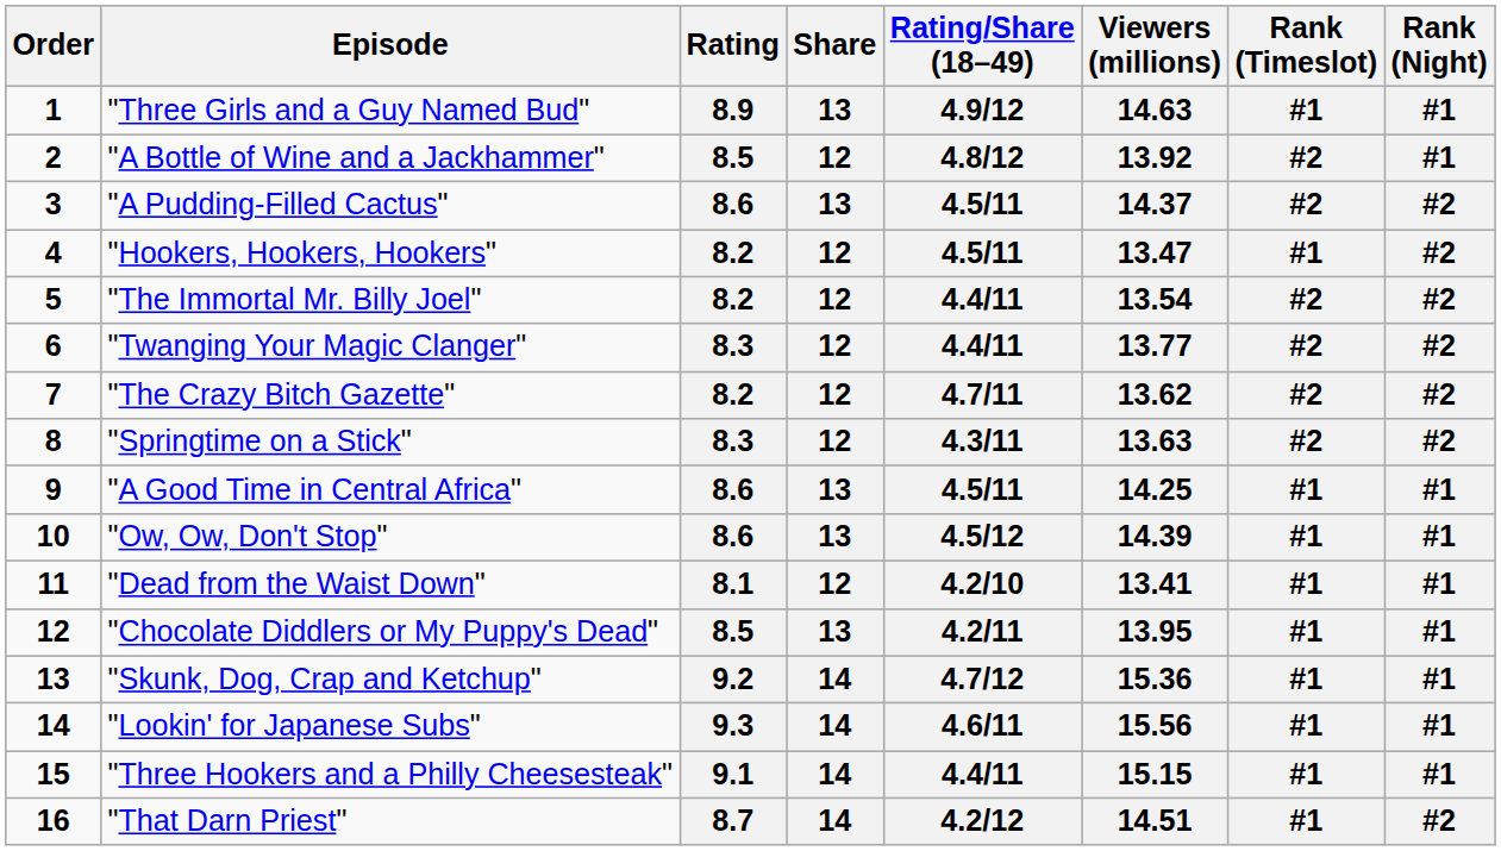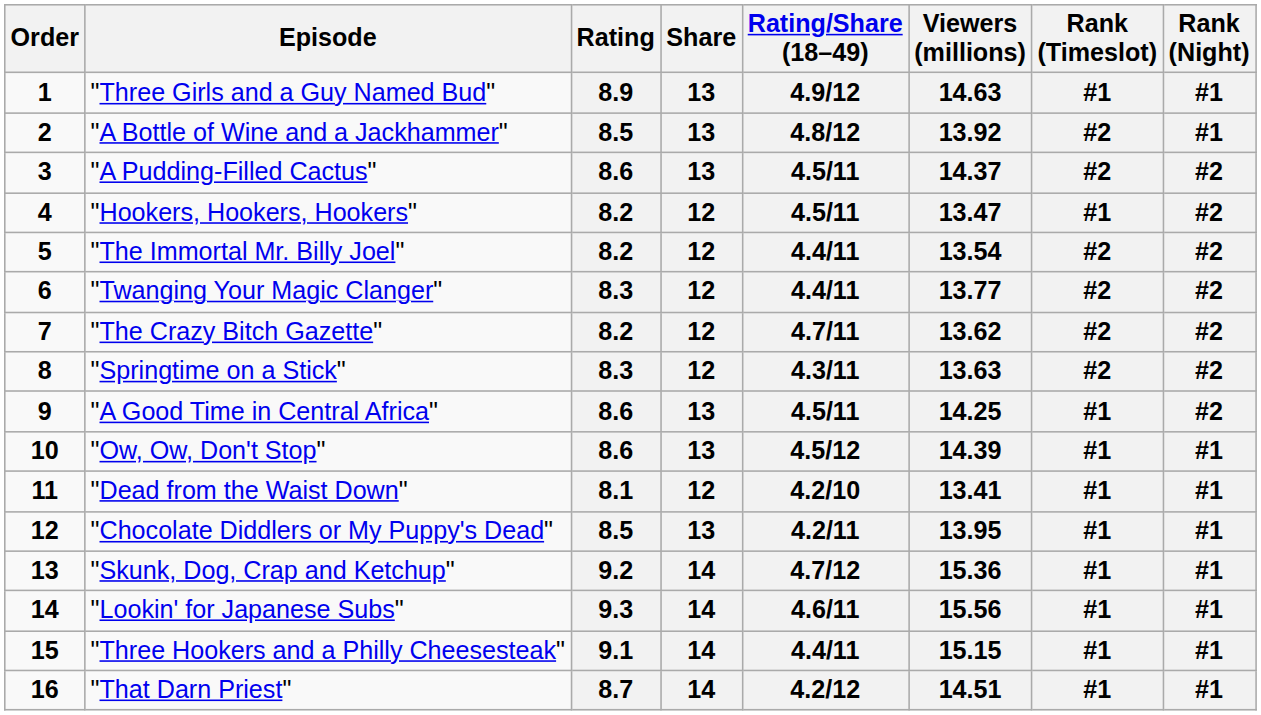"A Bottle of Wine and a Jackhammer" | Share: 12 -> 13
"A Good Time in Central Africa" | Rank (Night): #1 -> #2
"That Darn Priest" | Rank (Night): #2 -> #1
